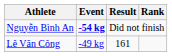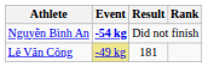Lê Văn Công | Event: no background -> khaki background
Lê Văn Công | Result: 161 -> 181
